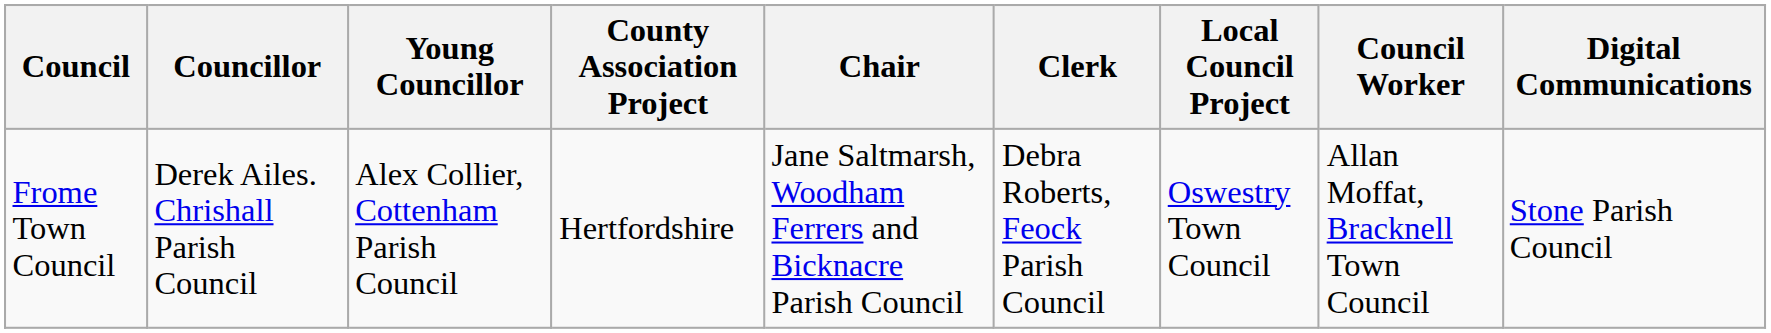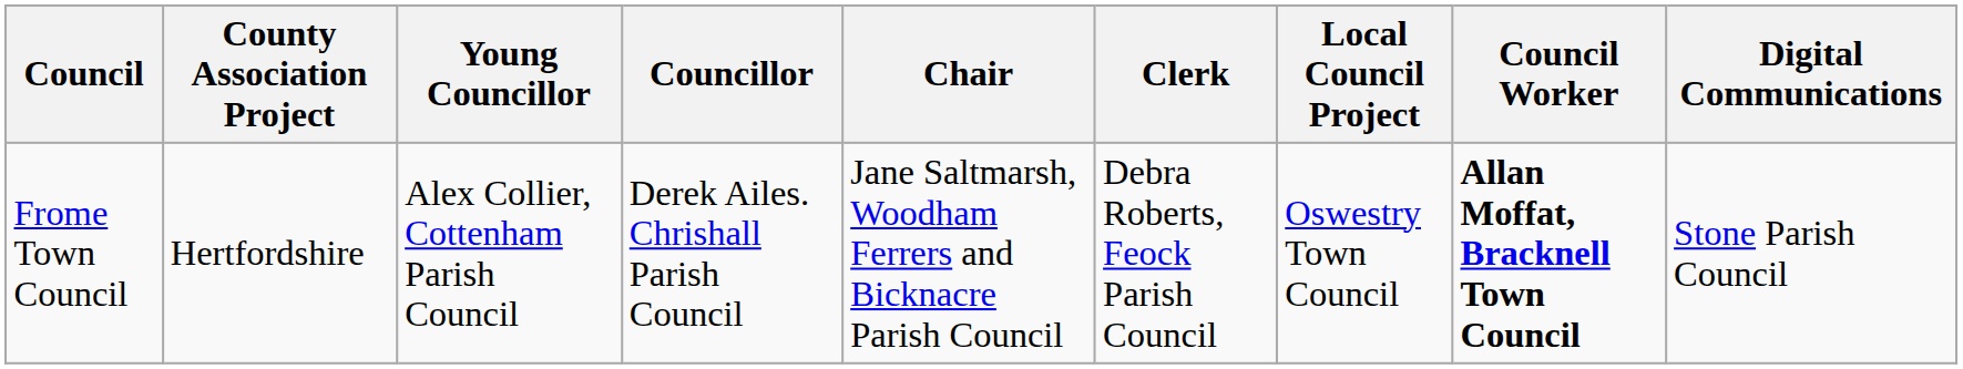columns swapped: Councillor <-> County Association Project
Frome Town Council | Council Worker: normal -> bold
